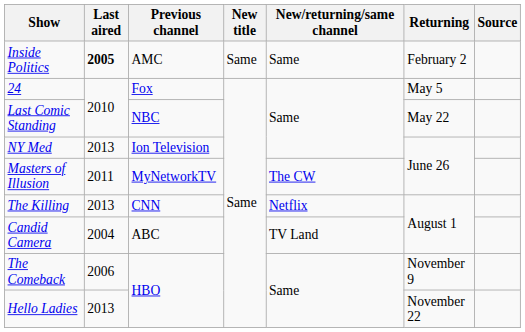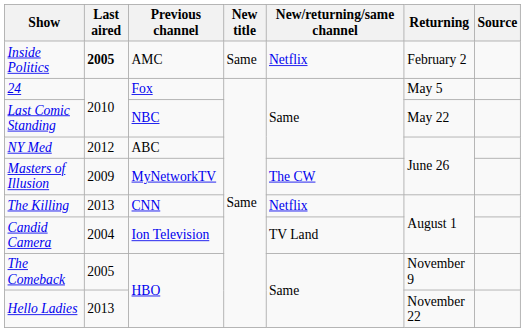Inside Politics | New/returning/same channel: Same -> Netflix
NY Med | Last aired: 2013 -> 2012
NY Med | Previous channel: Ion Television -> ABC
Masters of Illusion | Last aired: 2011 -> 2009
Candid Camera | Previous channel: ABC -> Ion Television
The Comeback | Last aired: 2006 -> 2005
